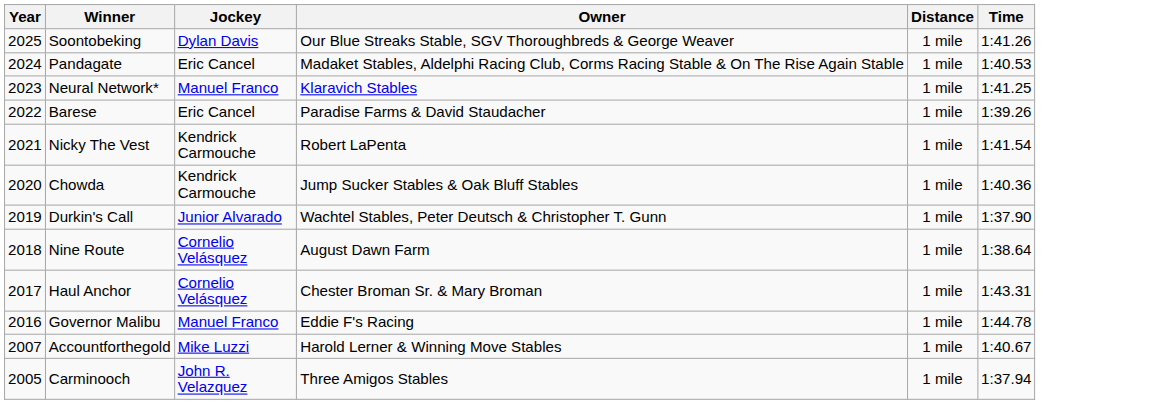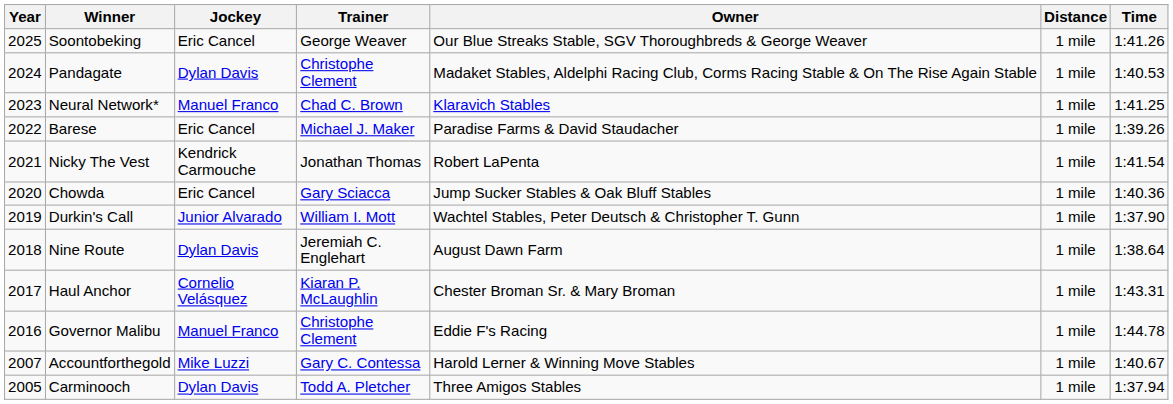+ column: Trainer | George Weaver | Christophe Clement | Chad C. Brown | Michael J. Maker | Jonathan Thomas | Gary Sciacca | William I. Mott | Jeremiah C. Englehart | Kiaran P. McLaughlin | Christophe Clement | Gary C. Contessa | Todd A. Pletcher
Soontobeking | Jockey: Dylan Davis -> Eric Cancel
Pandagate | Jockey: Eric Cancel -> Dylan Davis
Chowda | Jockey: Kendrick Carmouche -> Eric Cancel
Nine Route | Jockey: Cornelio Velásquez -> Dylan Davis
Carminooch | Jockey: John R. Velazquez -> Dylan Davis
